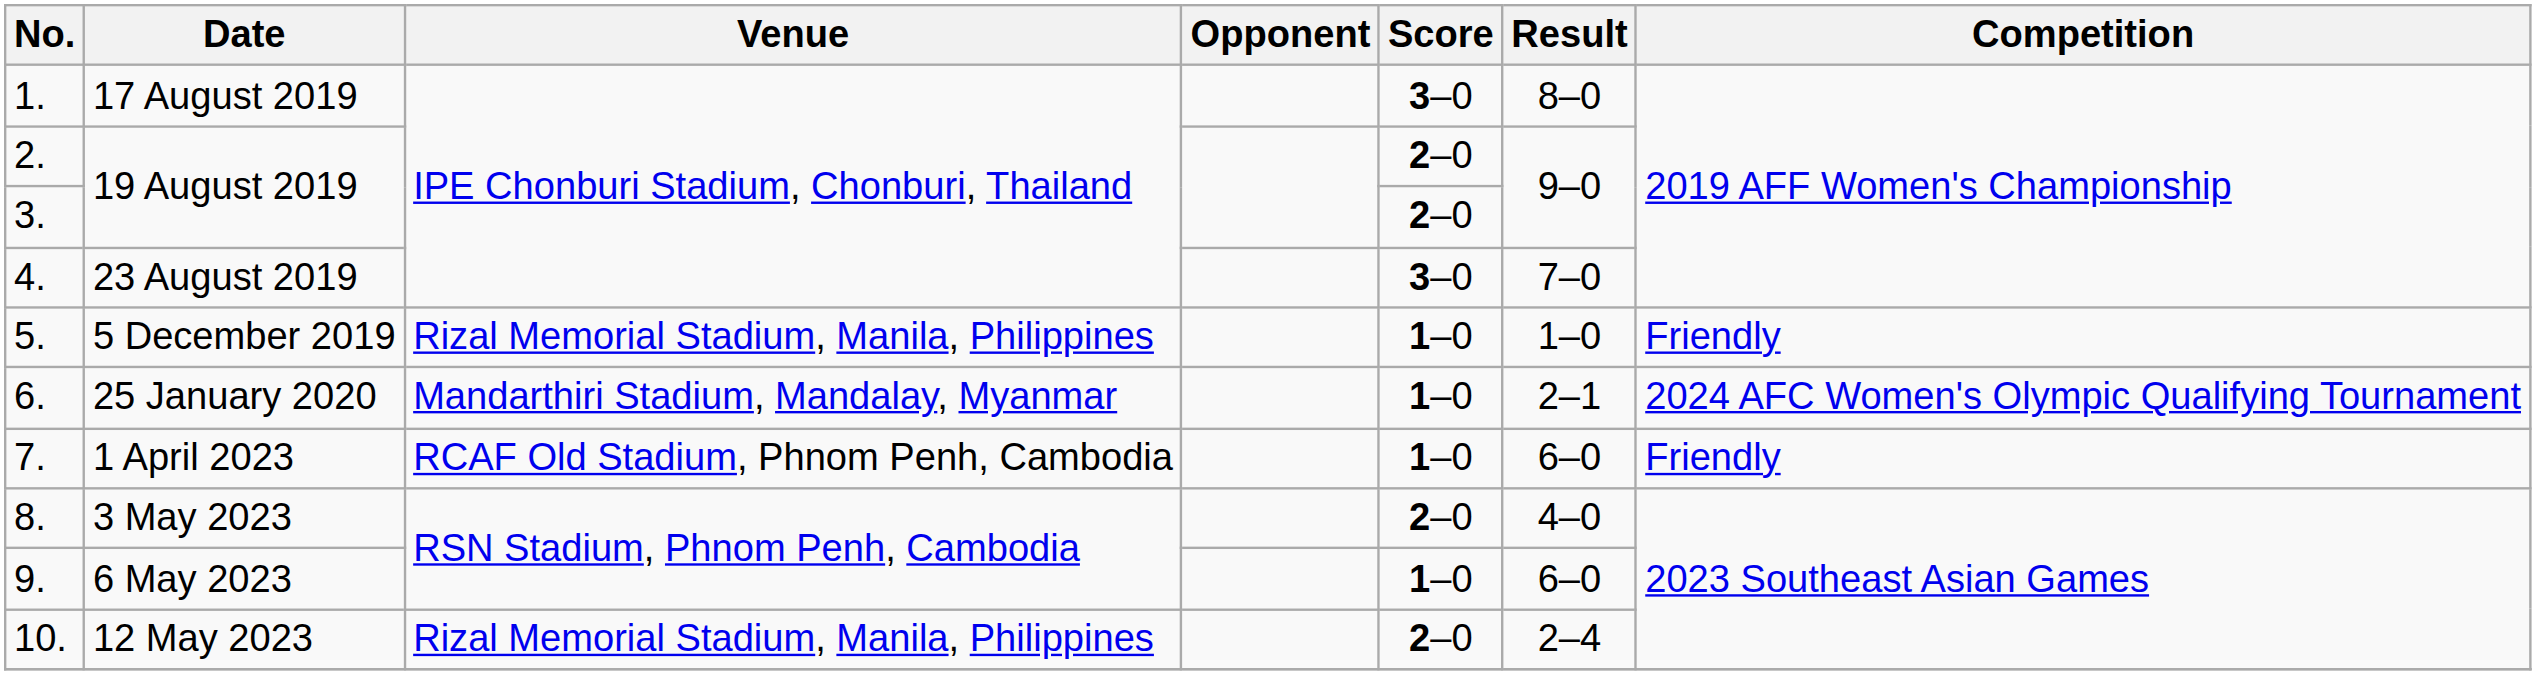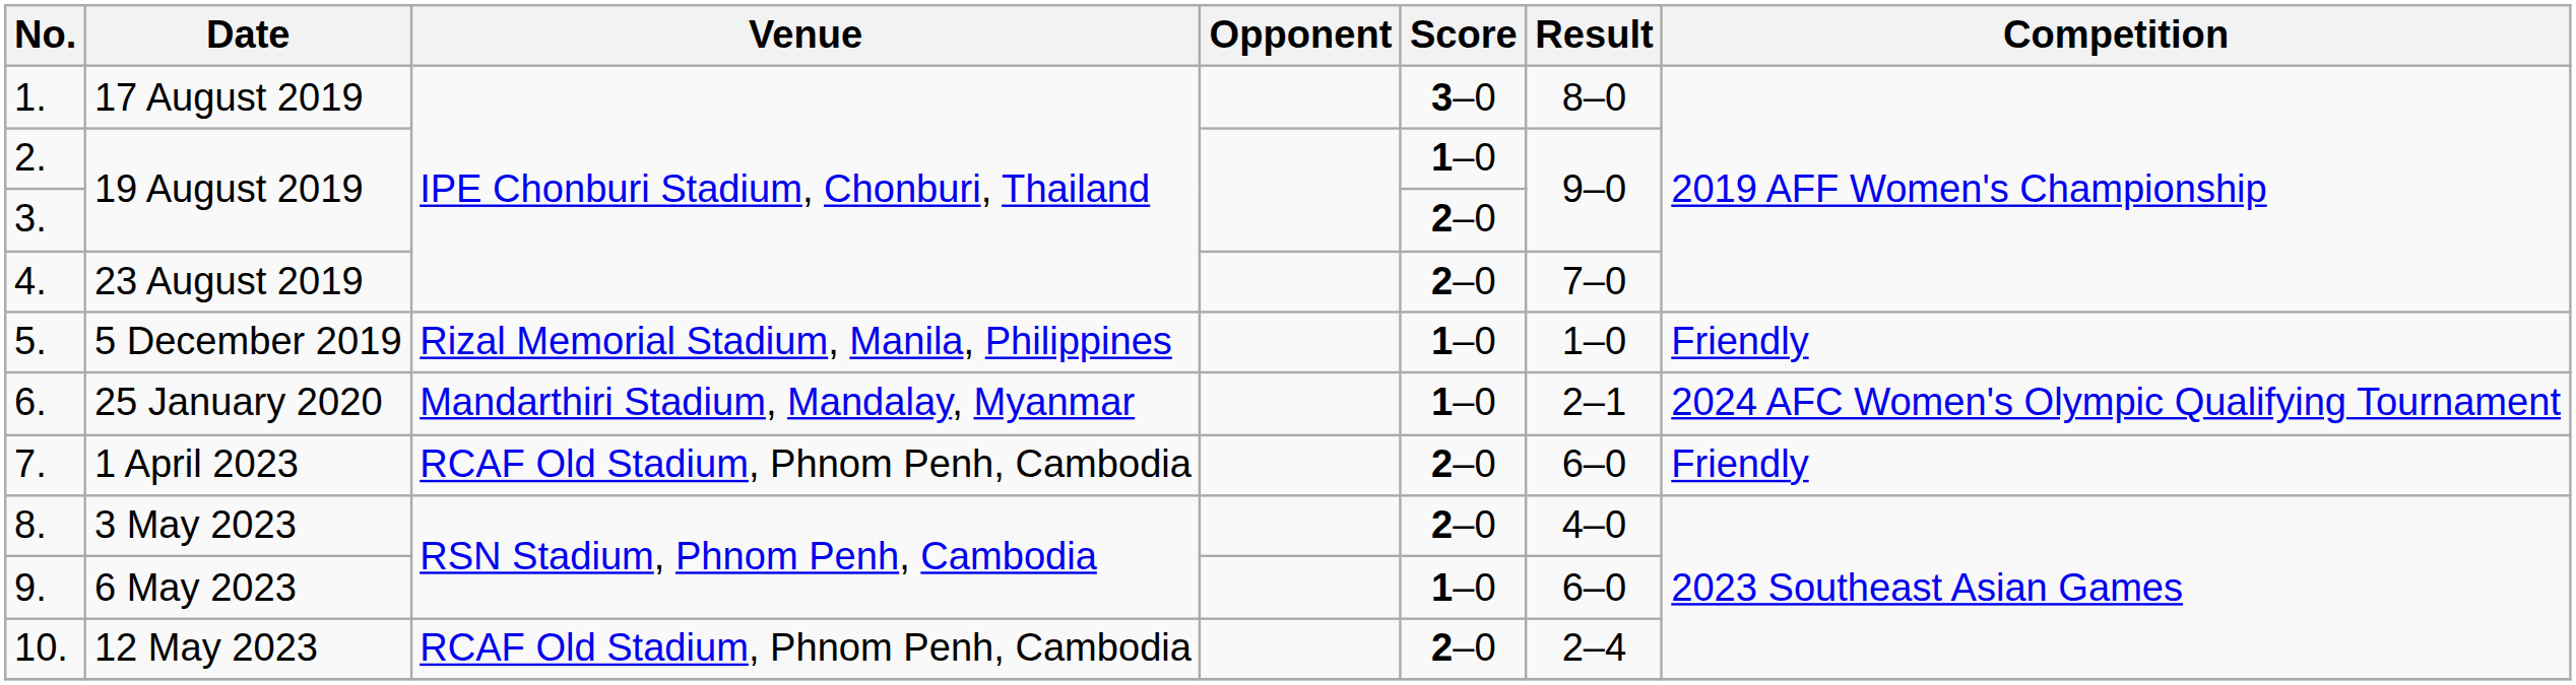2. / 19 August 2019 | Score: 2–0 -> 1–0
23 August 2019 | Score: 3–0 -> 2–0
1 April 2023 | Score: 1–0 -> 2–0
12 May 2023 | Venue: Rizal Memorial Stadium, Manila, Philippines -> RCAF Old Stadium, Phnom Penh, Cambodia
